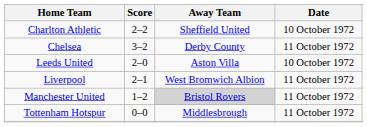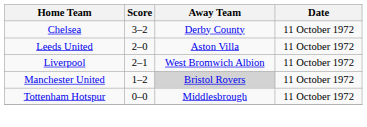- row: Charlton Athletic | 2–2 | Sheffield United | 10 October 1972
Leeds United | Date: 10 October 1972 -> 11 October 1972
